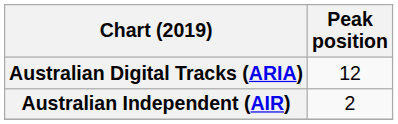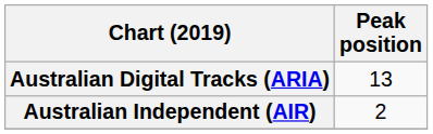Australian Digital Tracks (ARIA) | Peak position: 12 -> 13
